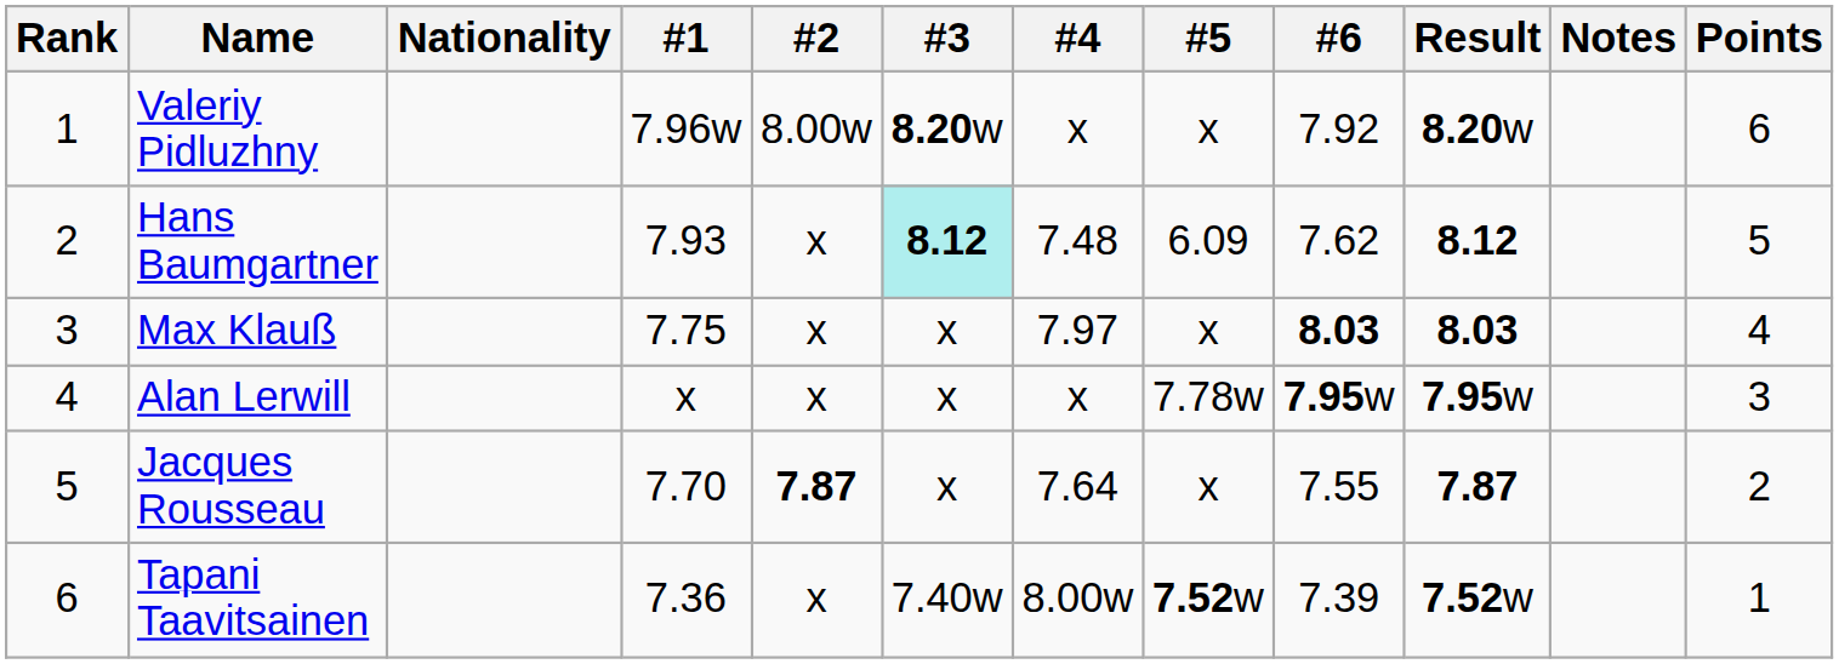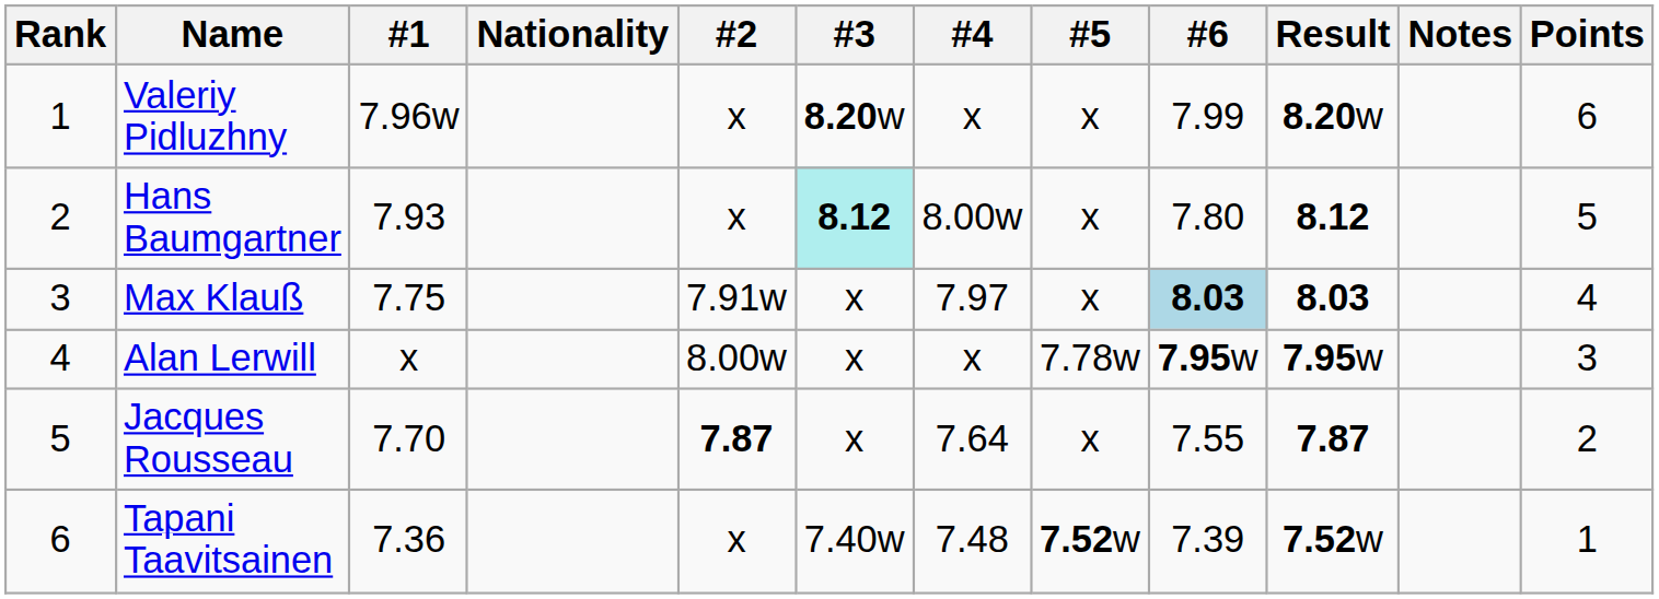columns swapped: Nationality <-> #1
Valeriy Pidluzhny | #2: 8.00w -> x
Valeriy Pidluzhny | #6: 7.92 -> 7.99
Hans Baumgartner | #4: 7.48 -> 8.00w
Hans Baumgartner | #5: 6.09 -> x
Hans Baumgartner | #6: 7.62 -> 7.80
Max Klauß | #2: x -> 7.91w
Max Klauß | #6: no background -> lightblue background
Alan Lerwill | #2: x -> 8.00w
Tapani Taavitsainen | #4: 8.00w -> 7.48
